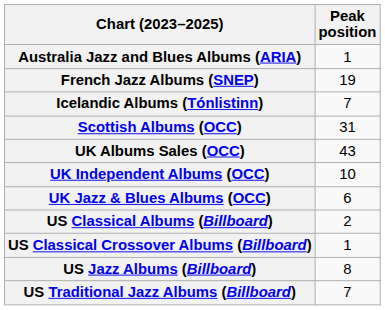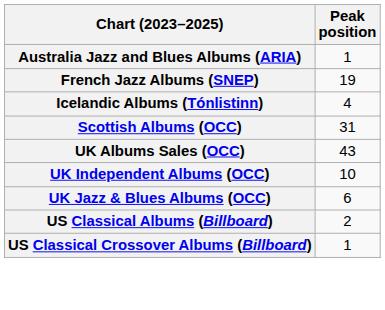Icelandic Albums (Tónlistinn) | Peak position: 7 -> 4
- row: US Jazz Albums (Billboard) | 8
- row: US Traditional Jazz Albums (Billboard) | 7
